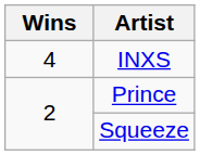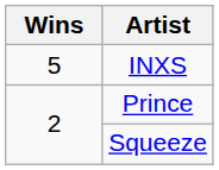INXS | Wins: 4 -> 5
